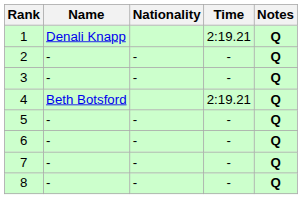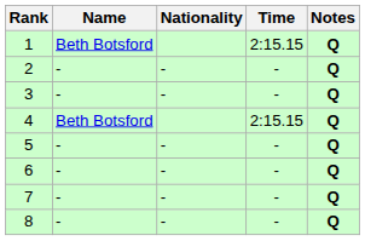1 | Name: Denali Knapp -> Beth Botsford
1 | Time: 2:19.21 -> 2:15.15
4 | Time: 2:19.21 -> 2:15.15
